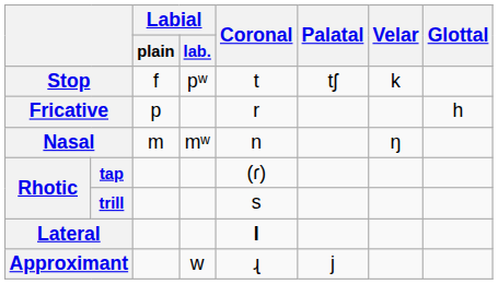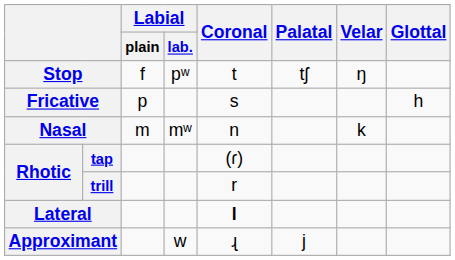Stop | Velar: k -> ŋ
Fricative | Coronal: r -> s
Nasal | Velar: ŋ -> k
trill | Coronal: s -> r
